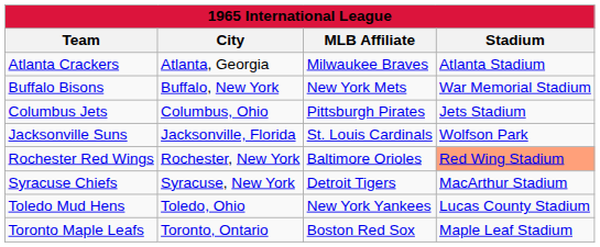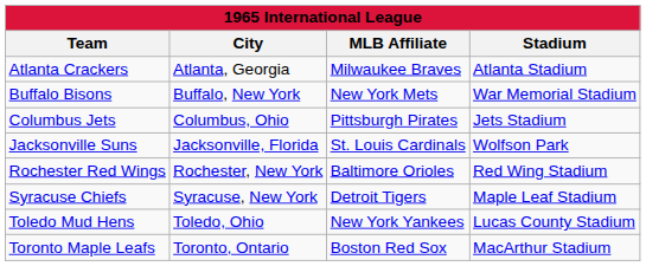Rochester Red Wings | Stadium: lightsalmon background -> no background
Syracuse Chiefs | Stadium: MacArthur Stadium -> Maple Leaf Stadium
Toronto Maple Leafs | Stadium: Maple Leaf Stadium -> MacArthur Stadium
